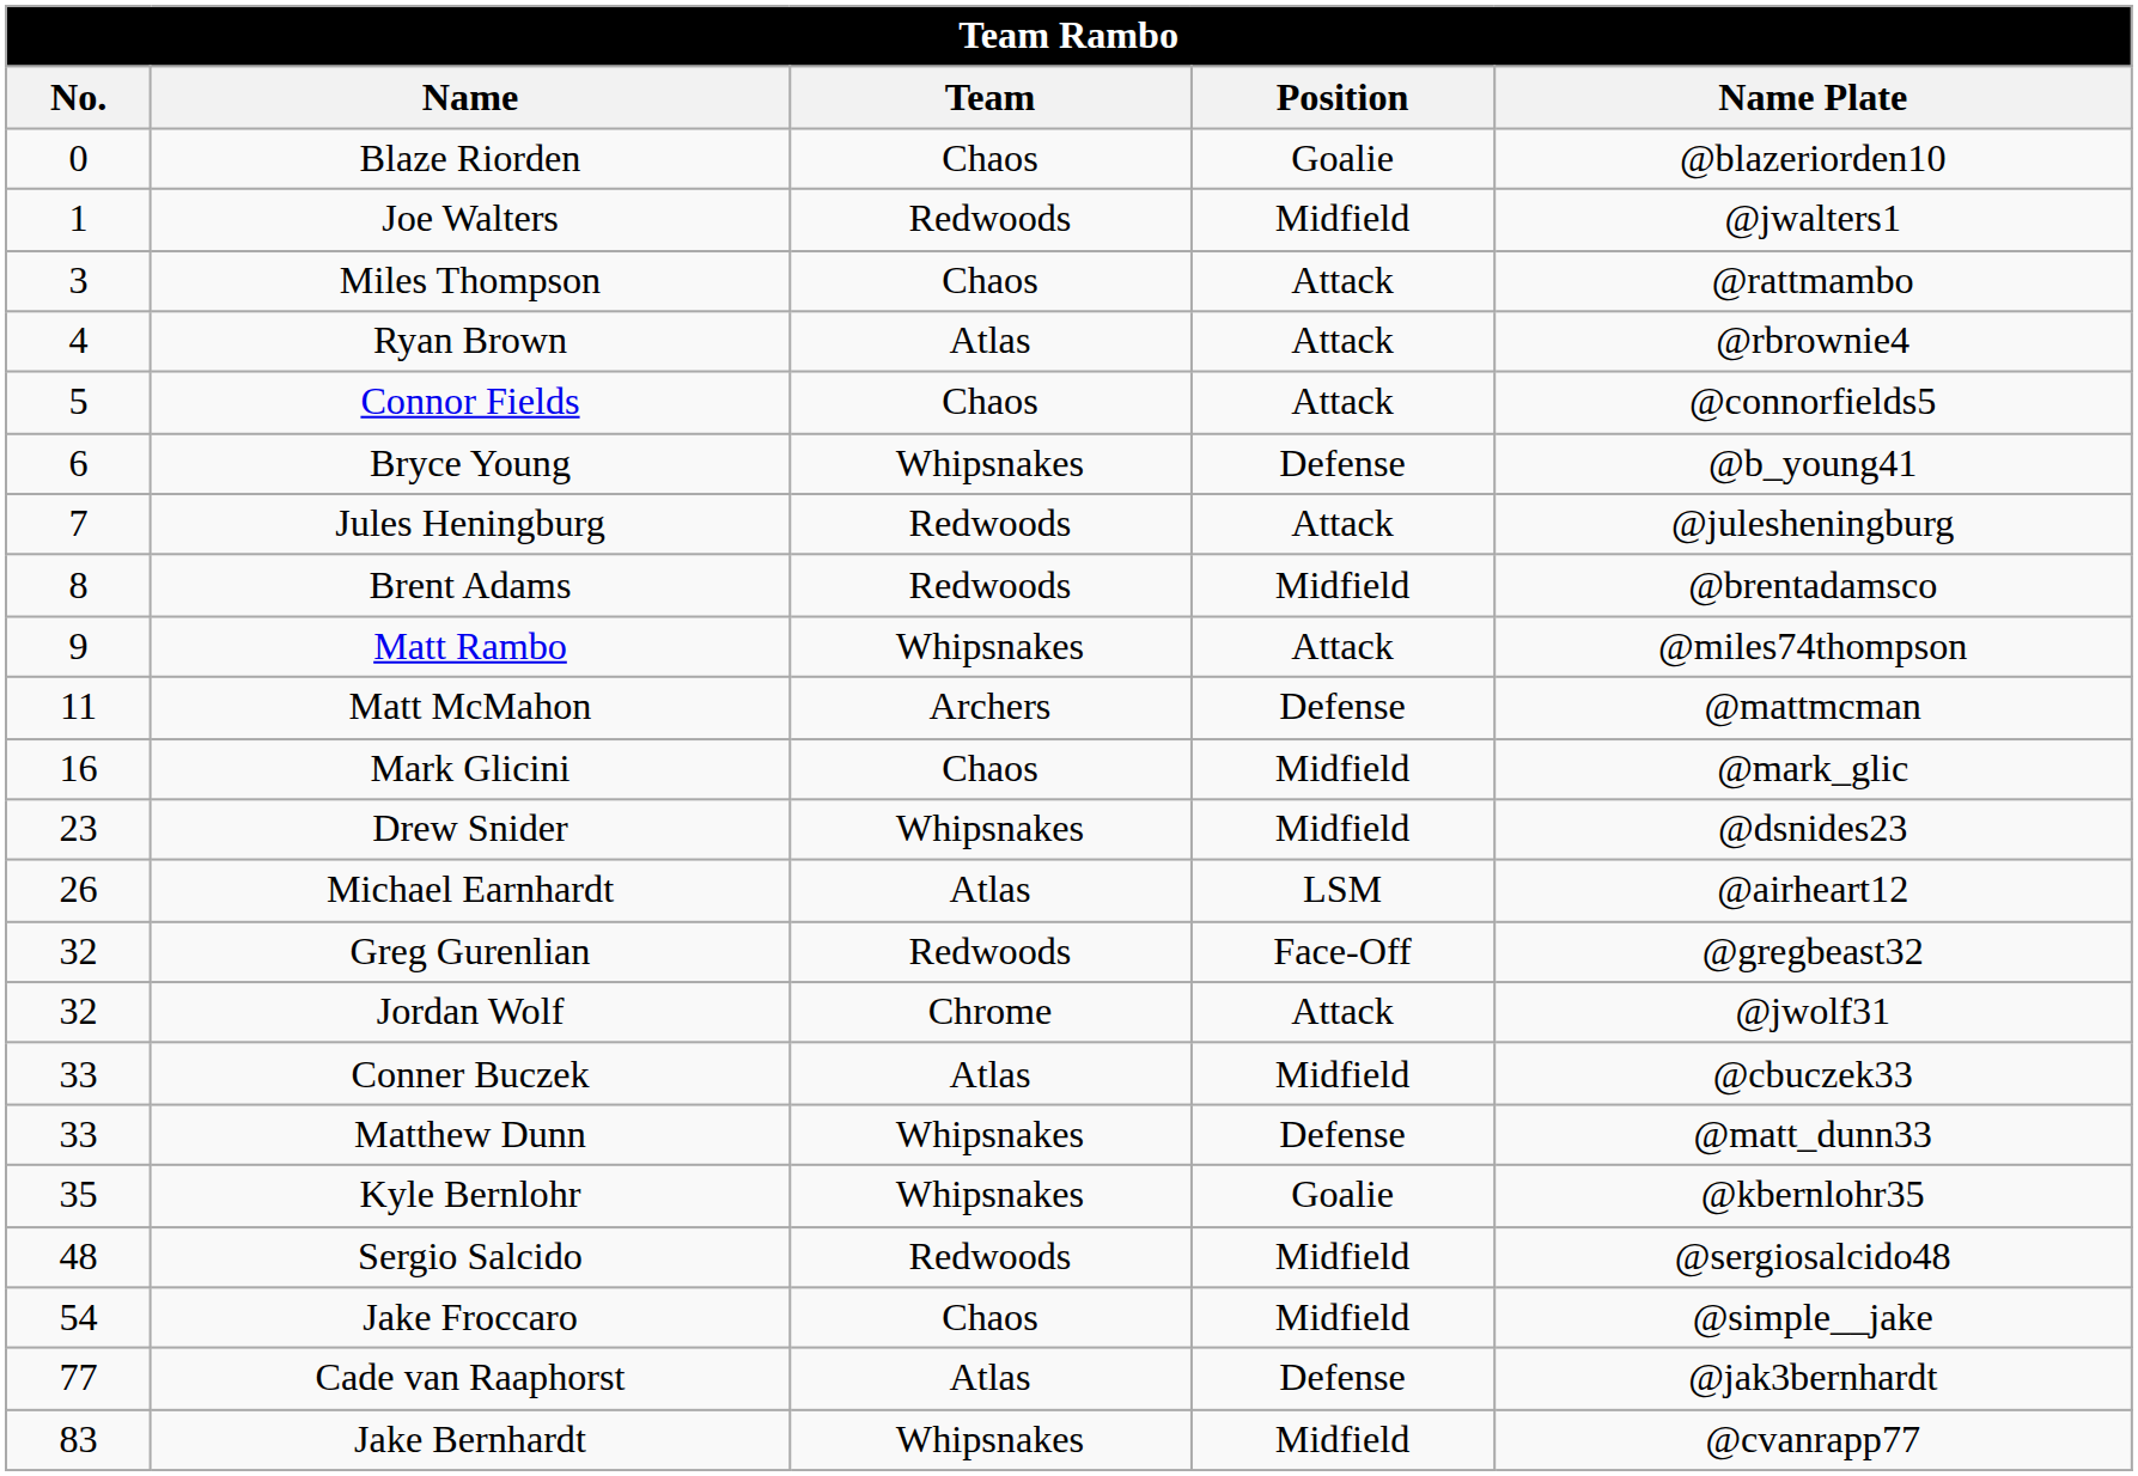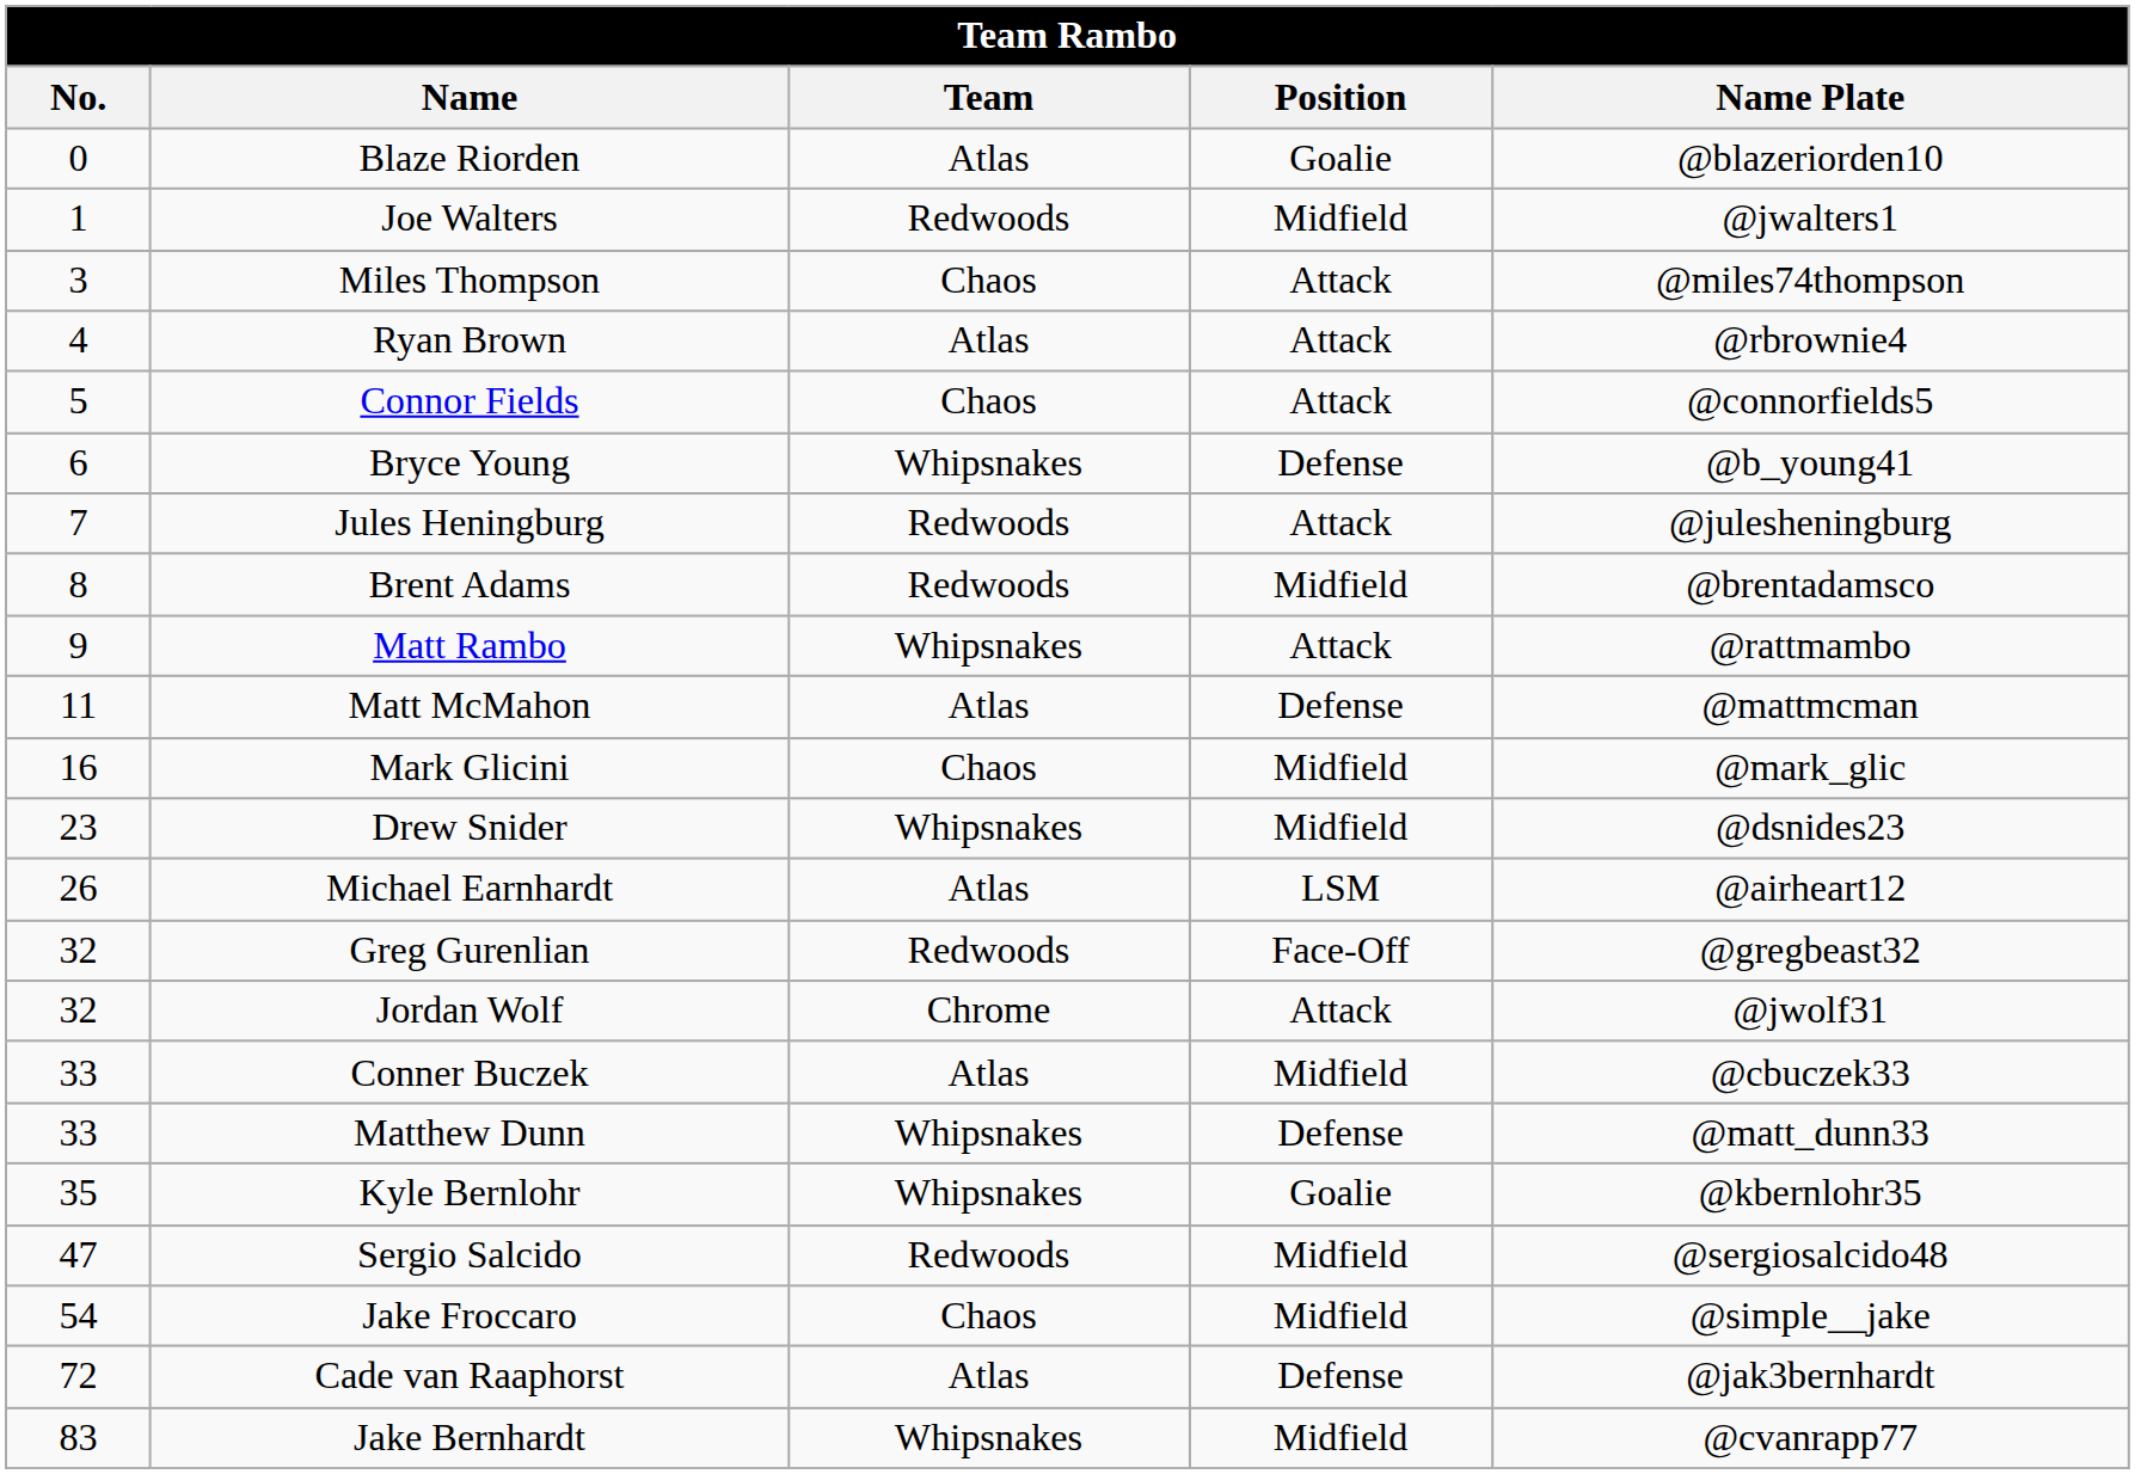Blaze Riorden | Team: Chaos -> Atlas
Miles Thompson | Name Plate: @rattmambo -> @miles74thompson
Matt Rambo | Name Plate: @miles74thompson -> @rattmambo
Matt McMahon | Team: Archers -> Atlas
Sergio Salcido | No.: 48 -> 47
Cade van Raaphorst | No.: 77 -> 72
